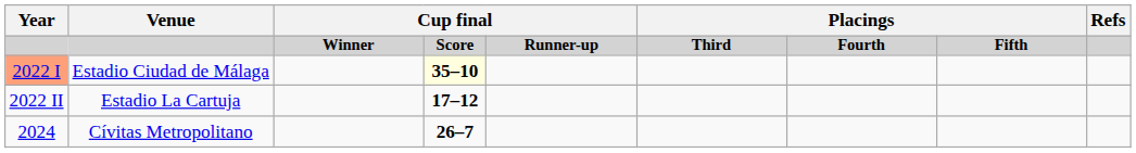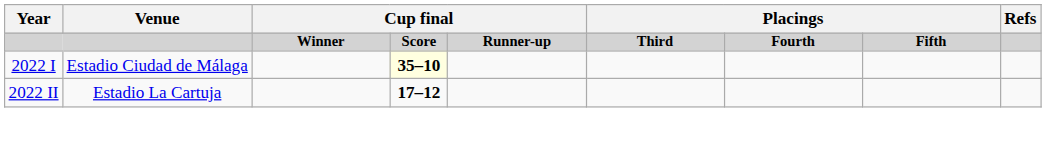Estadio Ciudad de Málaga | Year: lightsalmon background -> no background
- row: 2024 | Cívitas Metropolitano | 26–7
